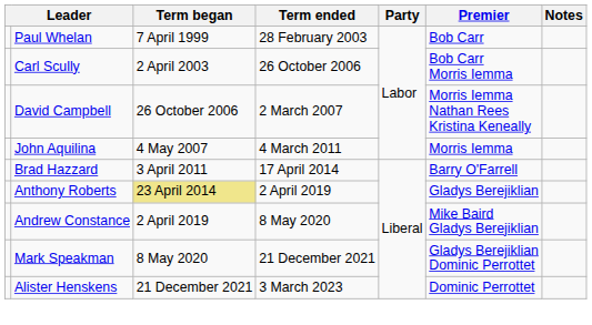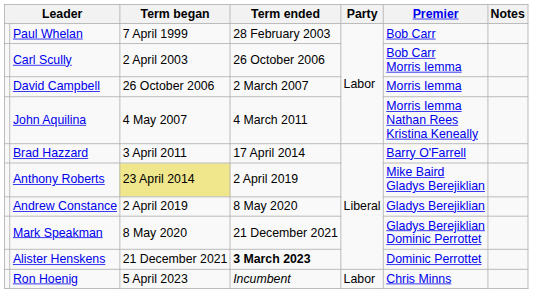David Campbell | Premier: Morris Iemma Nathan Rees Kristina Keneally -> Morris Iemma
John Aquilina | Premier: Morris Iemma -> Morris Iemma Nathan Rees Kristina Keneally
Anthony Roberts | Premier: Gladys Berejiklian -> Mike Baird Gladys Berejiklian
Andrew Constance | Premier: Mike Baird Gladys Berejiklian -> Gladys Berejiklian
Alister Henskens | Term ended: normal -> bold
+ row: Ron Hoenig | 5 April 2023 | Incumbent | Labor | Chris Minns
